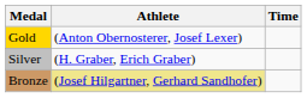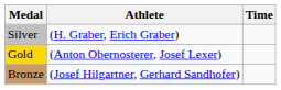rows swapped: Gold <-> Silver
Bronze | Athlete: khaki background -> no background
